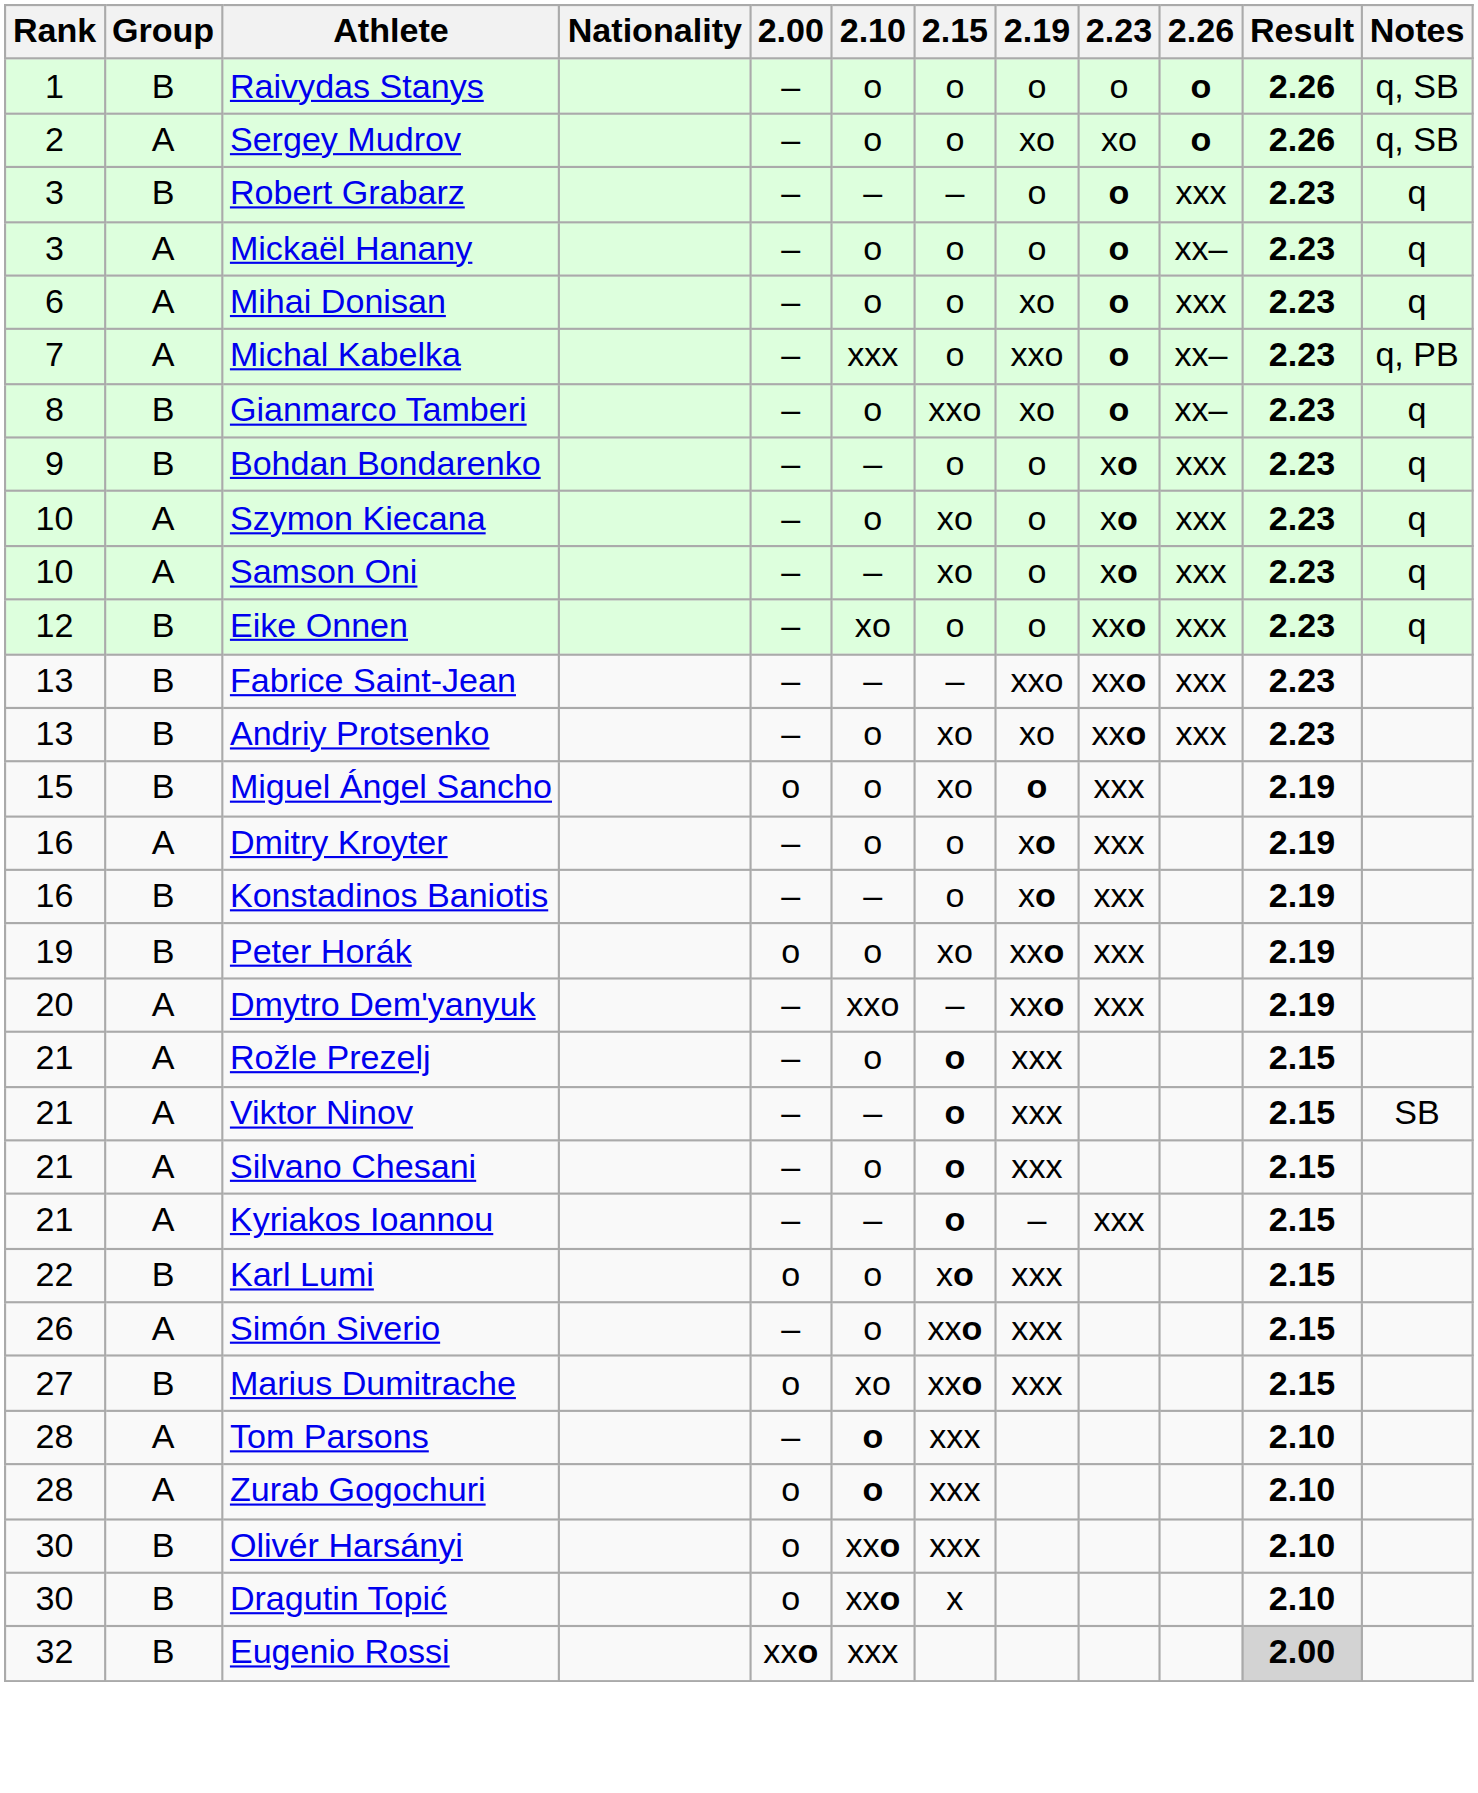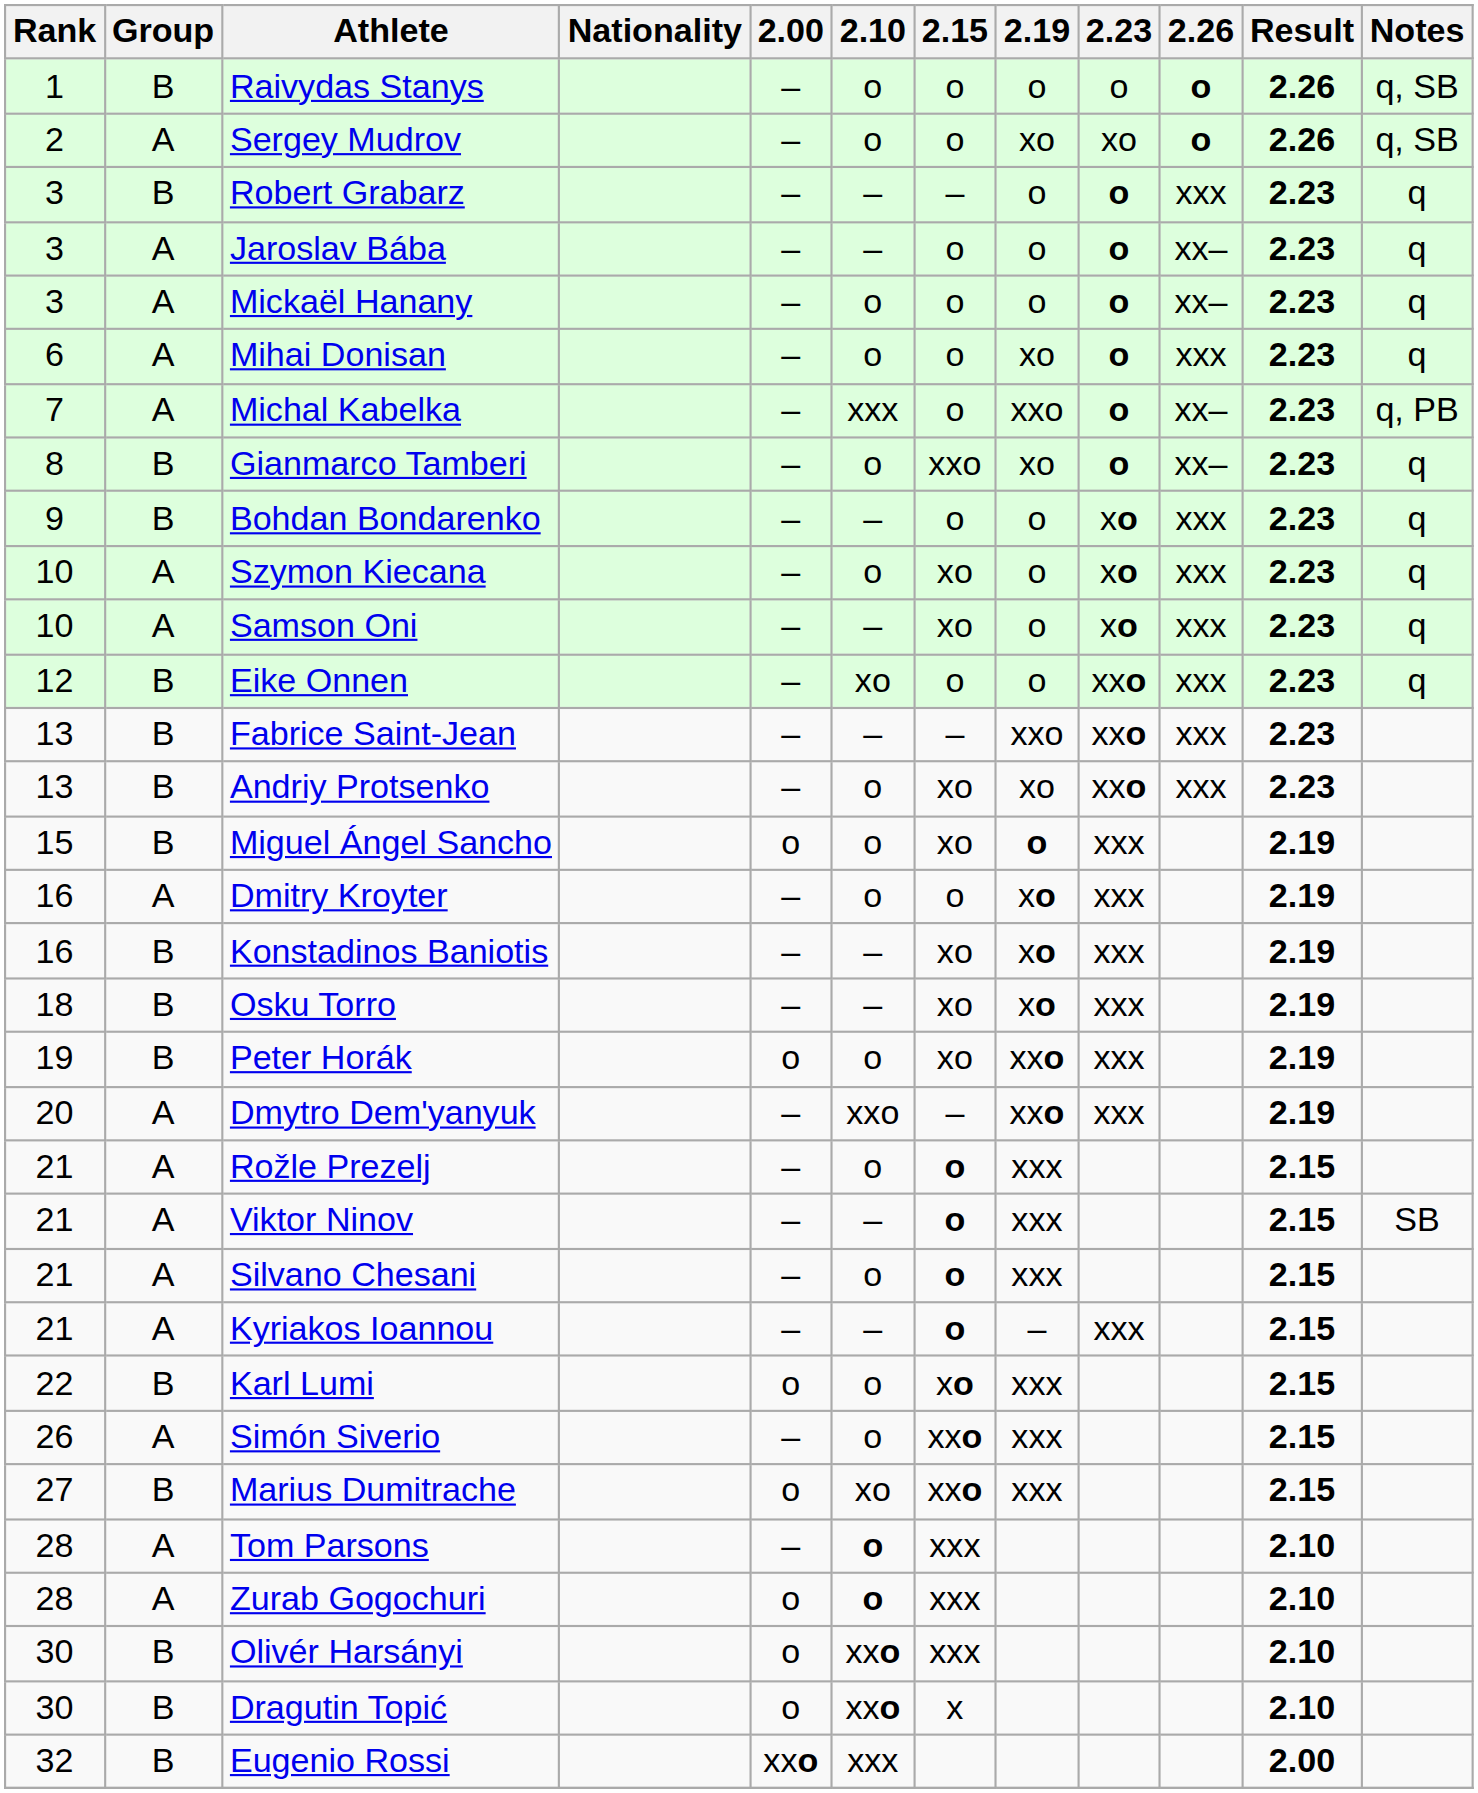+ row: 3 | A | Jaroslav Bába | – | – | o | o | o | xx– | 2.23 | q
Konstadinos Baniotis | 2.15: o -> xo
+ row: 18 | B | Osku Torro | – | – | xo | xo | xxx | 2.19
Eugenio Rossi | Result: lightgrey background -> no background
